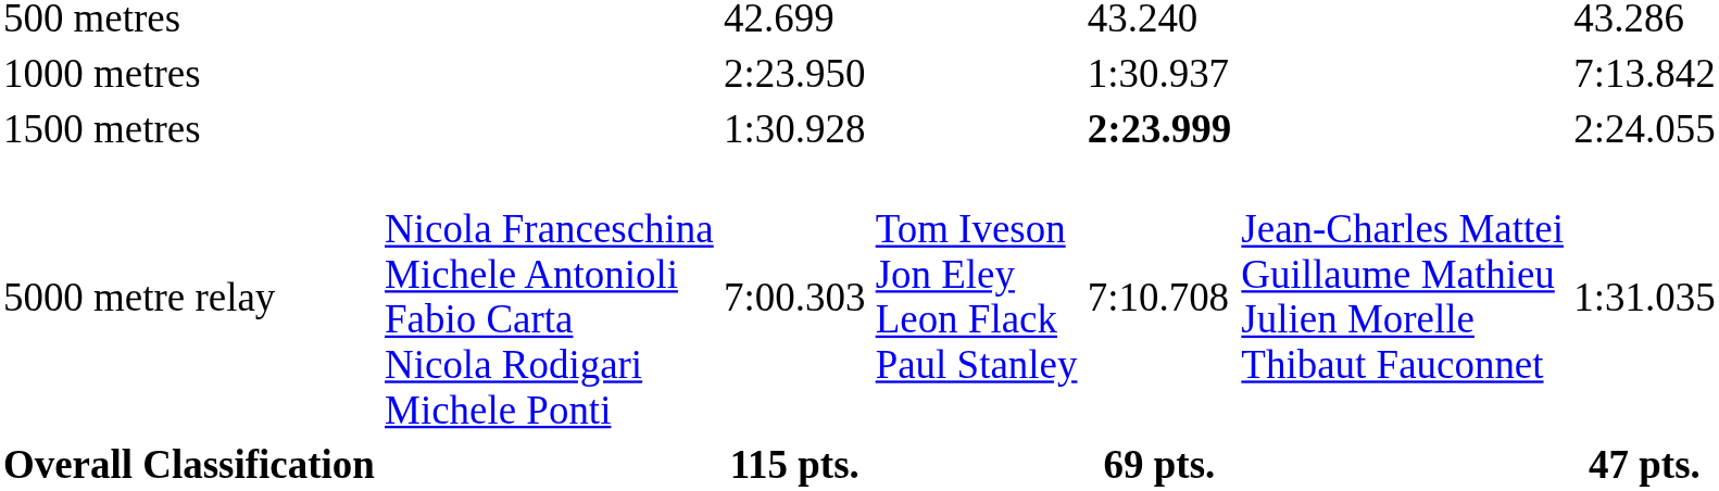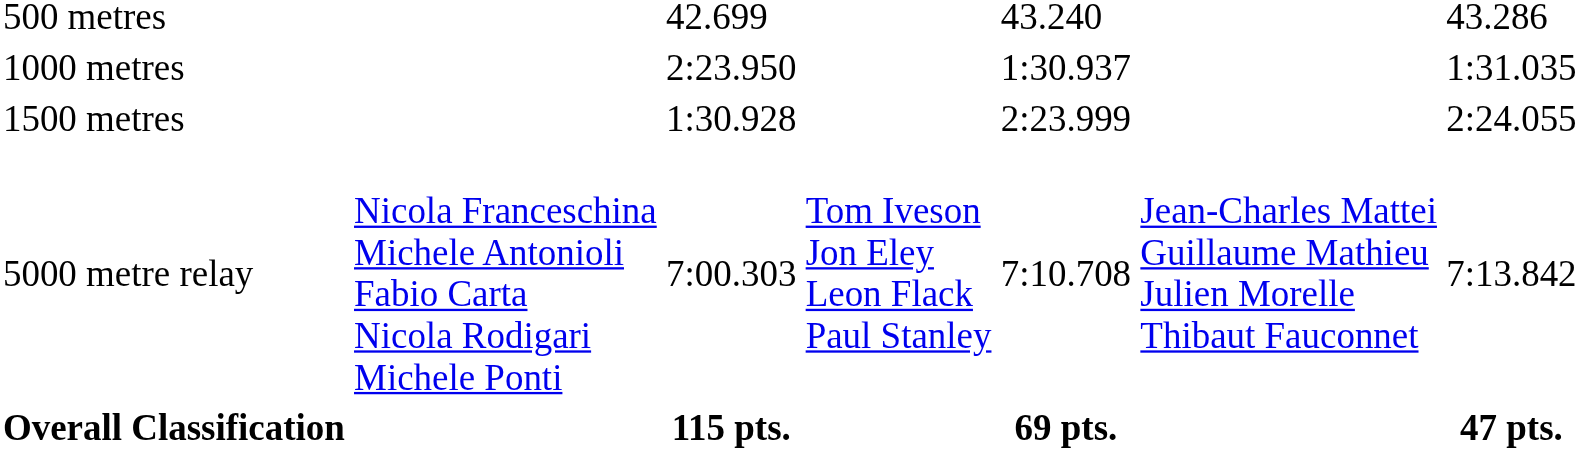1000 metres | column 7: 7:13.842 -> 1:31.035
1500 metres | column 5: bold -> normal
5000 metre relay | column 7: 1:31.035 -> 7:13.842
